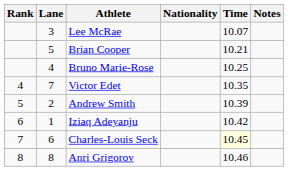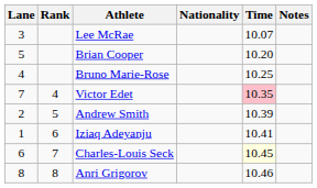columns swapped: Rank <-> Lane
Brian Cooper | Time: 10.21 -> 10.20
Victor Edet | Time: no background -> pink background
Iziaq Adeyanju | Time: 10.42 -> 10.41
